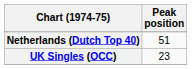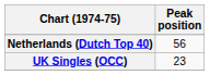Netherlands (Dutch Top 40) | Peak position: 51 -> 56
